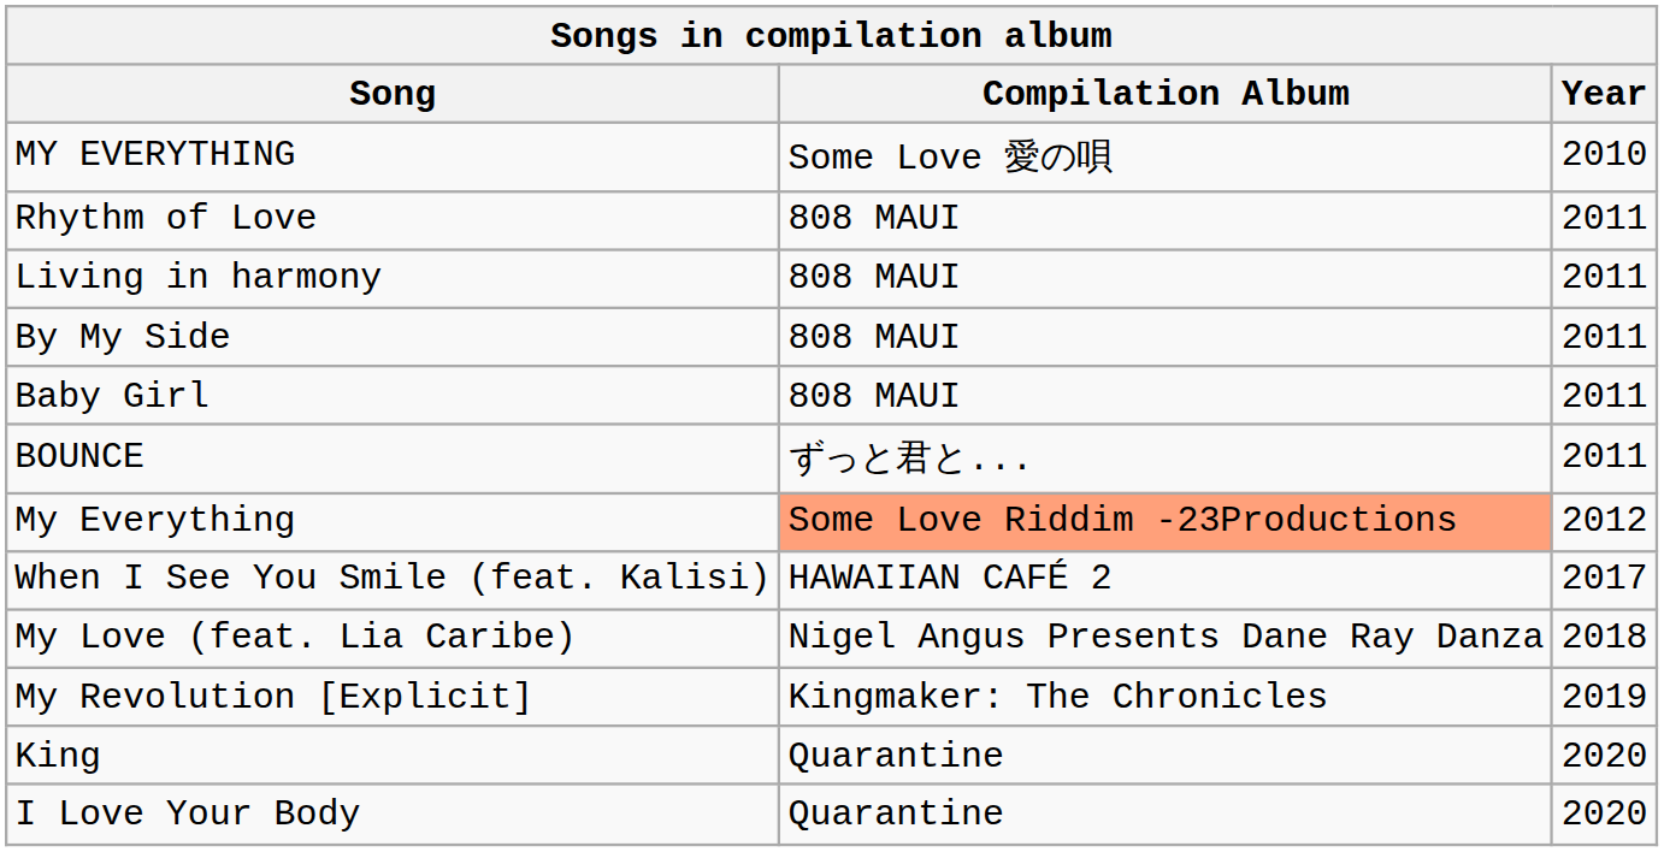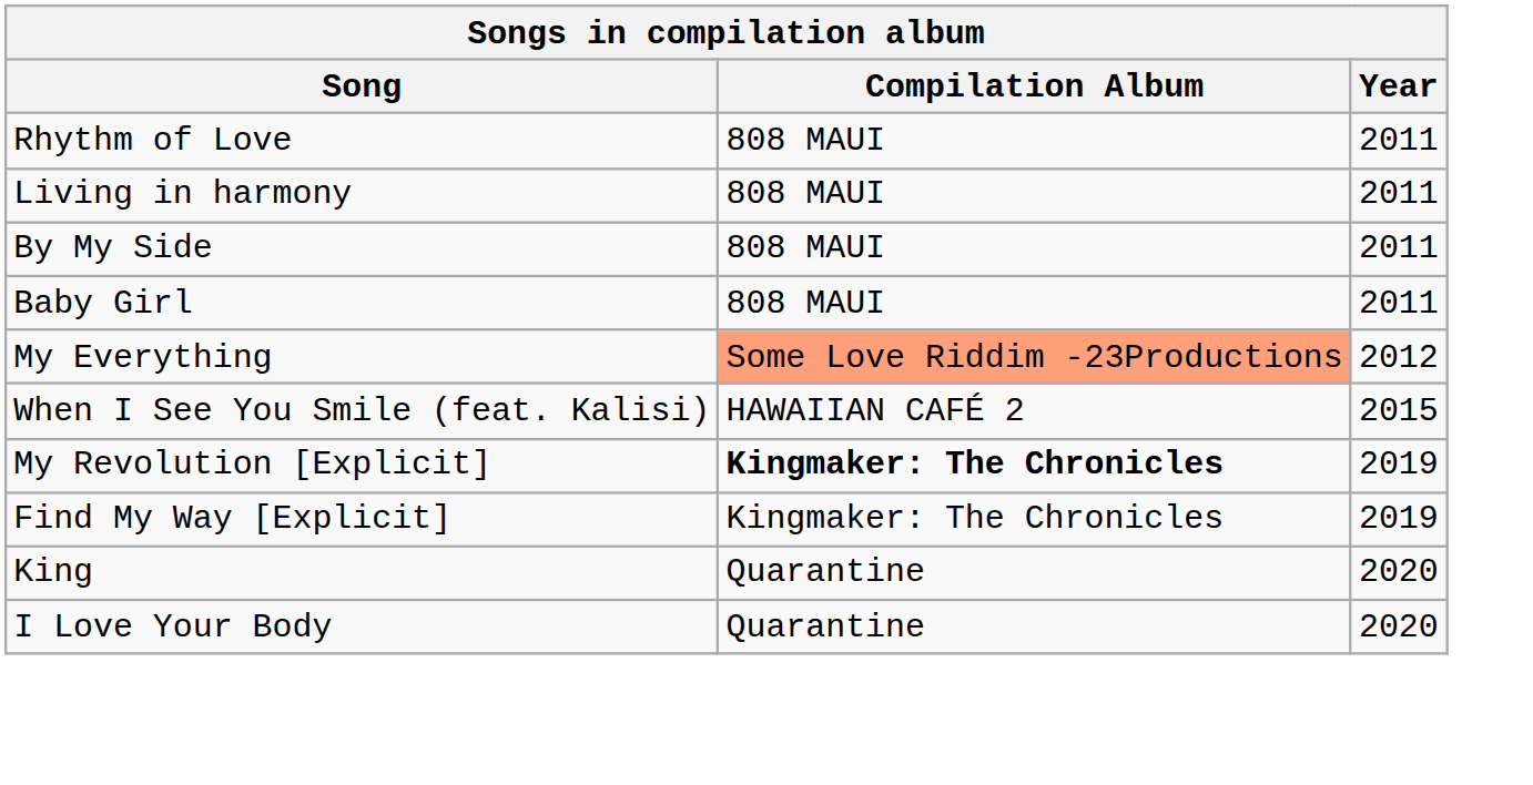- row: MY EVERYTHING | Some Love 愛の唄 | 2010
- row: BOUNCE | ずっと君と... | 2011
When I See You Smile (feat. Kalisi) | Year: 2017 -> 2015
- row: My Love (feat. Lia Caribe) | Nigel Angus Presents Dane Ray Danza | 2018
My Revolution [Explicit] | Compilation Album: normal -> bold
+ row: Find My Way [Explicit] | Kingmaker: The Chronicles | 2019
